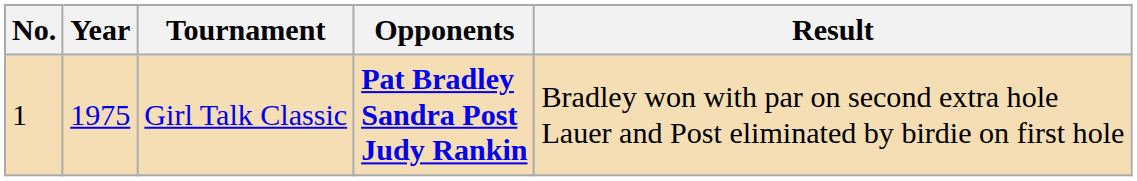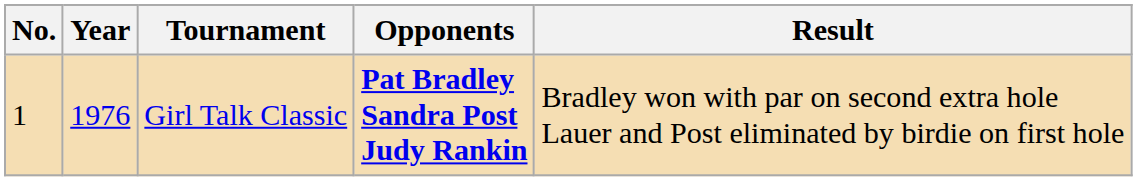Girl Talk Classic | Year: 1975 -> 1976
